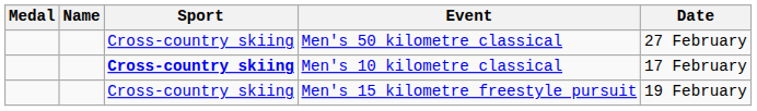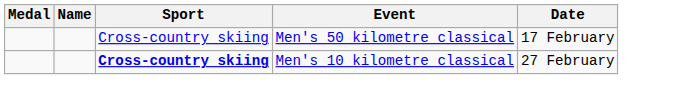Men's 50 kilometre classical | Date: 27 February -> 17 February
Men's 10 kilometre classical | Date: 17 February -> 27 February
- row: Cross-country skiing | Men's 15 kilometre freestyle pursuit | 19 February
